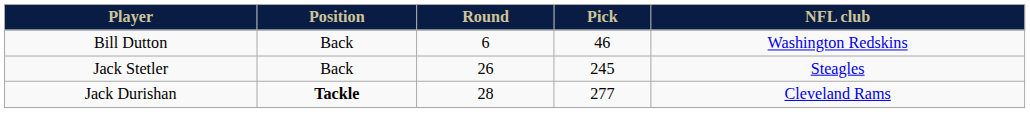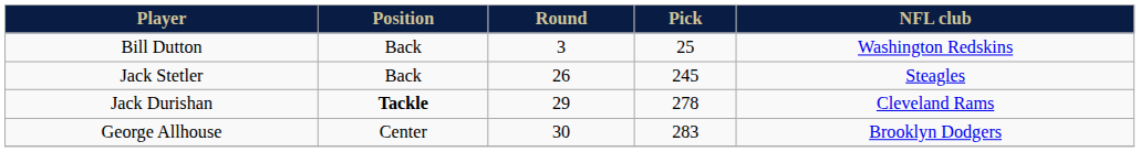Bill Dutton | Round: 6 -> 3
Bill Dutton | Pick: 46 -> 25
Jack Durishan | Round: 28 -> 29
Jack Durishan | Pick: 277 -> 278
+ row: George Allhouse | Center | 30 | 283 | Brooklyn Dodgers
